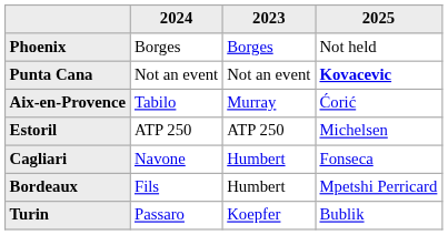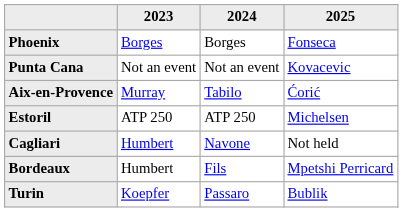columns swapped: 2023 <-> 2024
Phoenix | 2025: Not held -> Fonseca
Punta Cana | 2025: bold -> normal
Cagliari | 2025: Fonseca -> Not held
